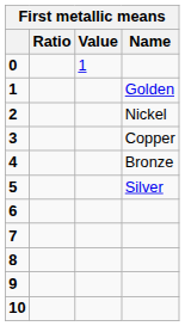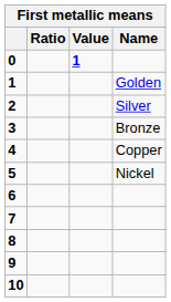0 | Value: normal -> bold
2 | Name: Nickel -> Silver
3 | Name: Copper -> Bronze
4 | Name: Bronze -> Copper
5 | Name: Silver -> Nickel
